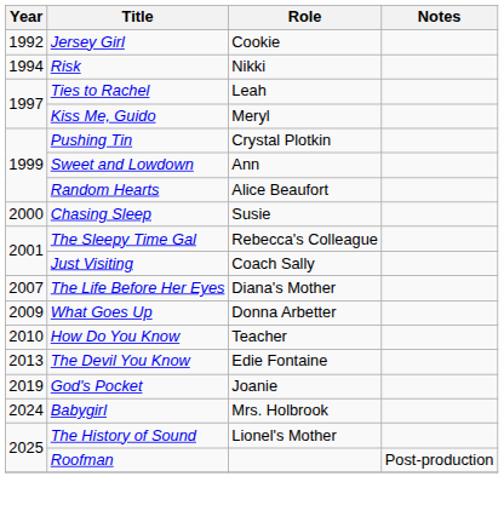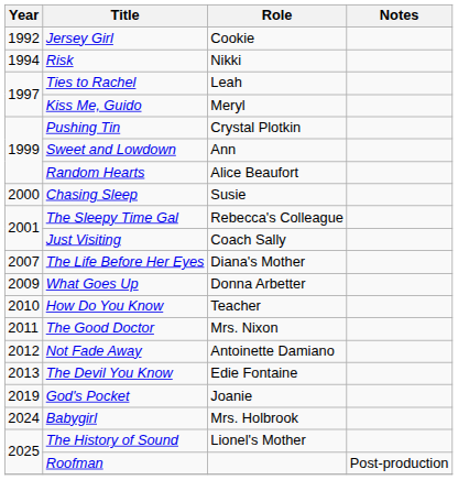+ row: 2011 | The Good Doctor | Mrs. Nixon
+ row: 2012 | Not Fade Away | Antoinette Damiano
